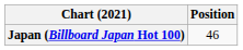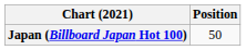Japan (Billboard Japan Hot 100) | Position: 46 -> 50
